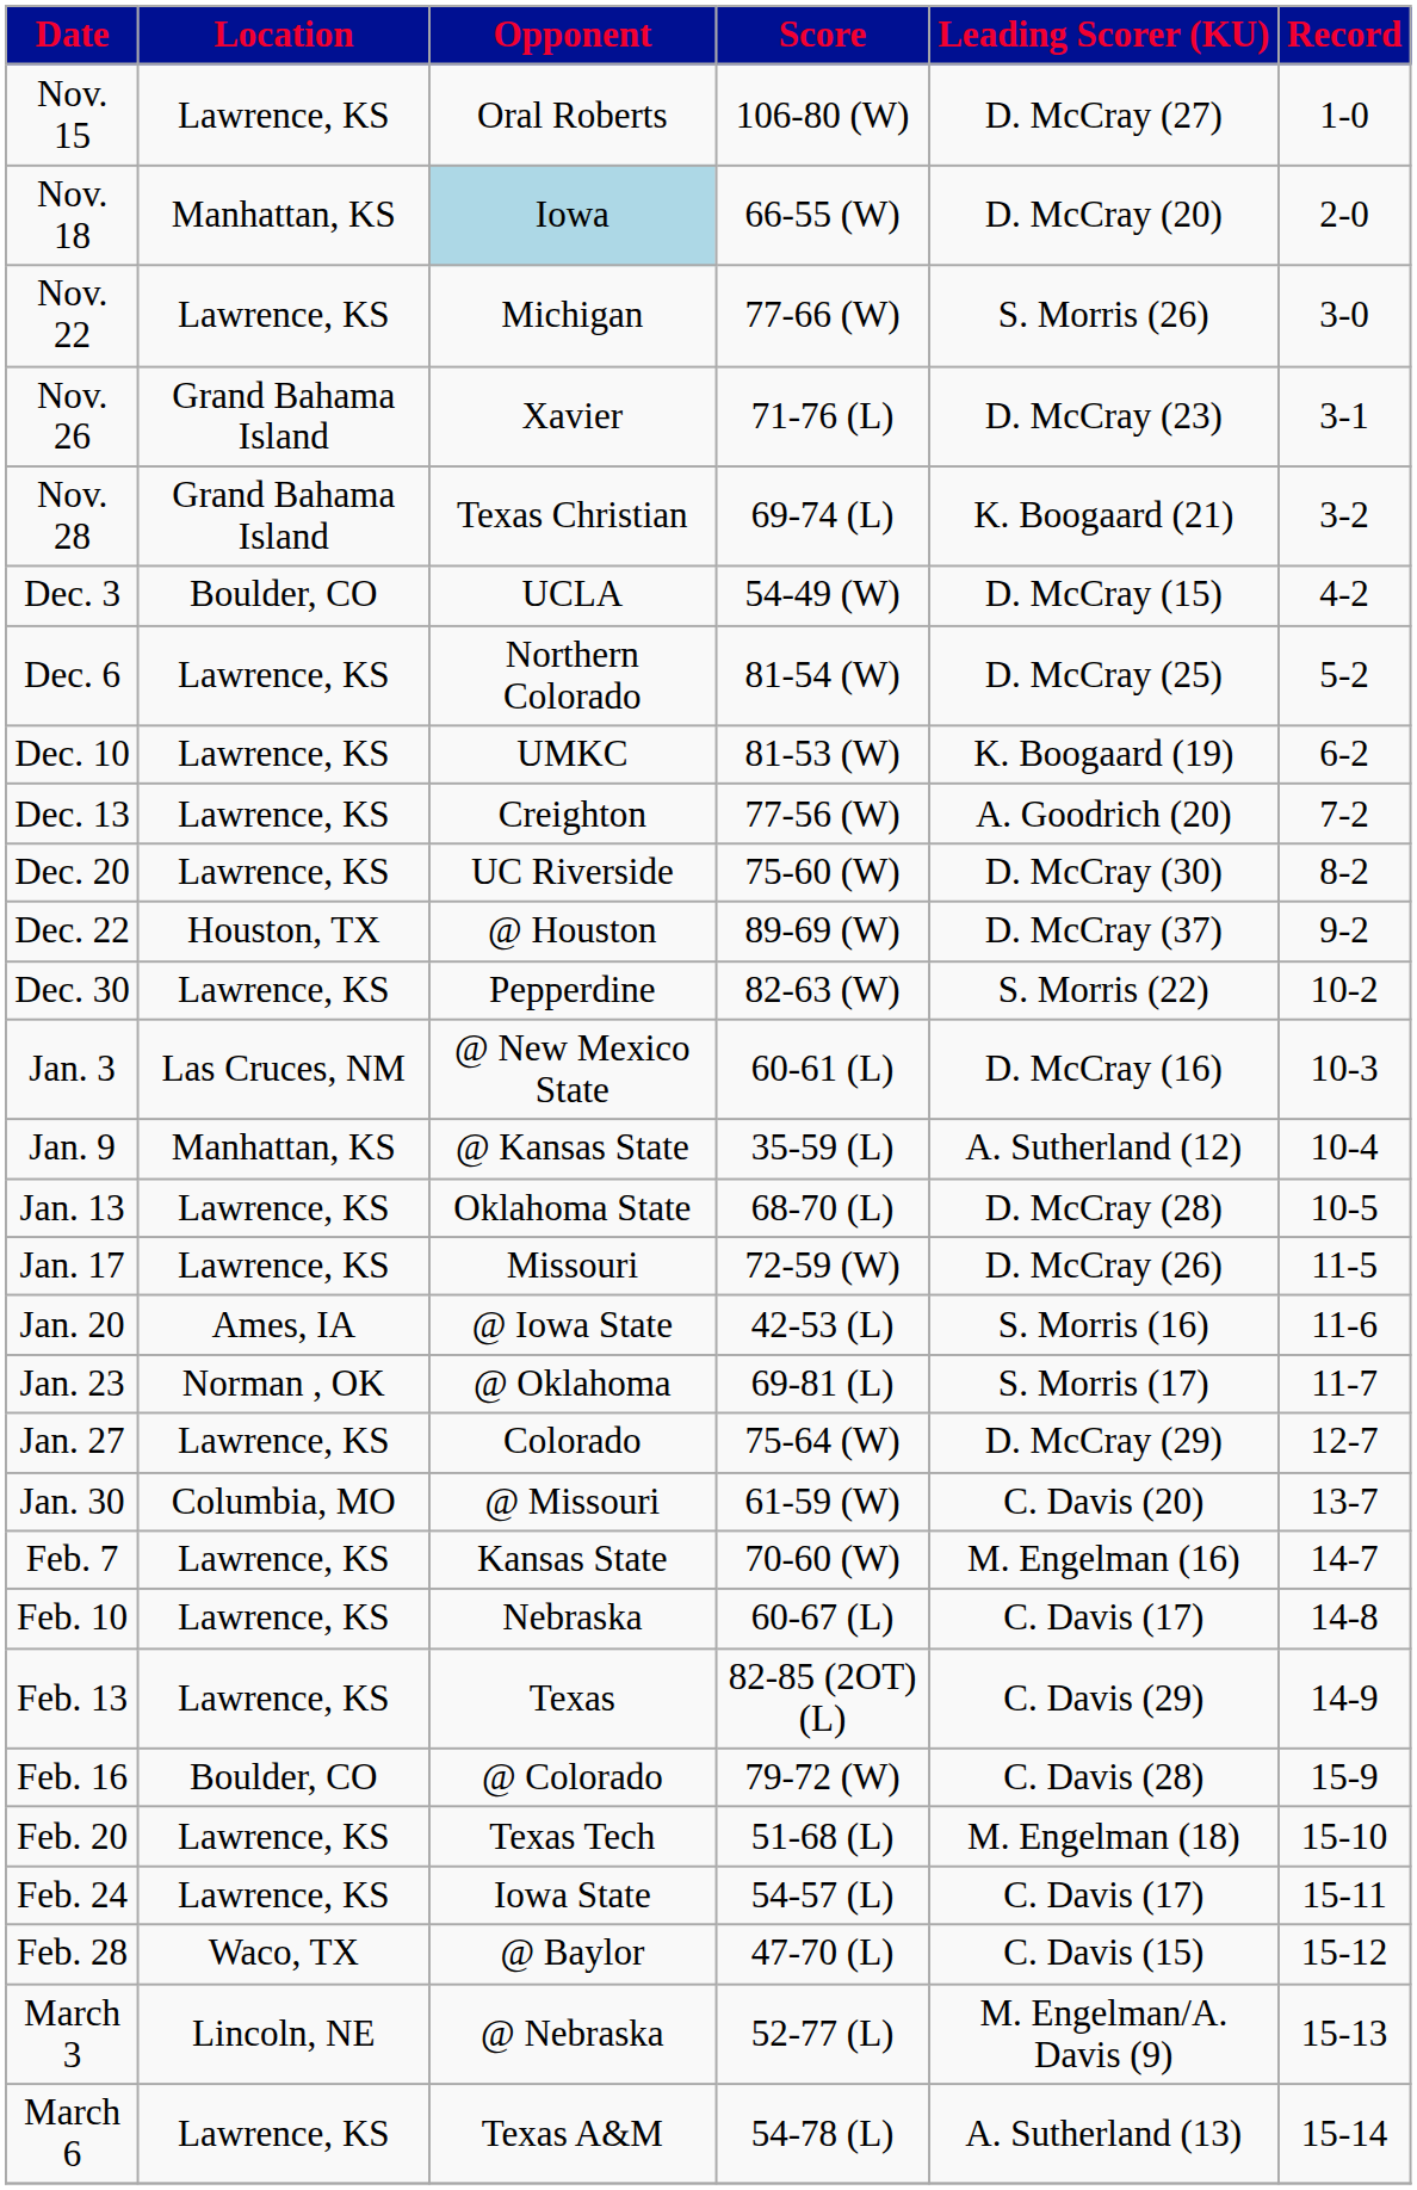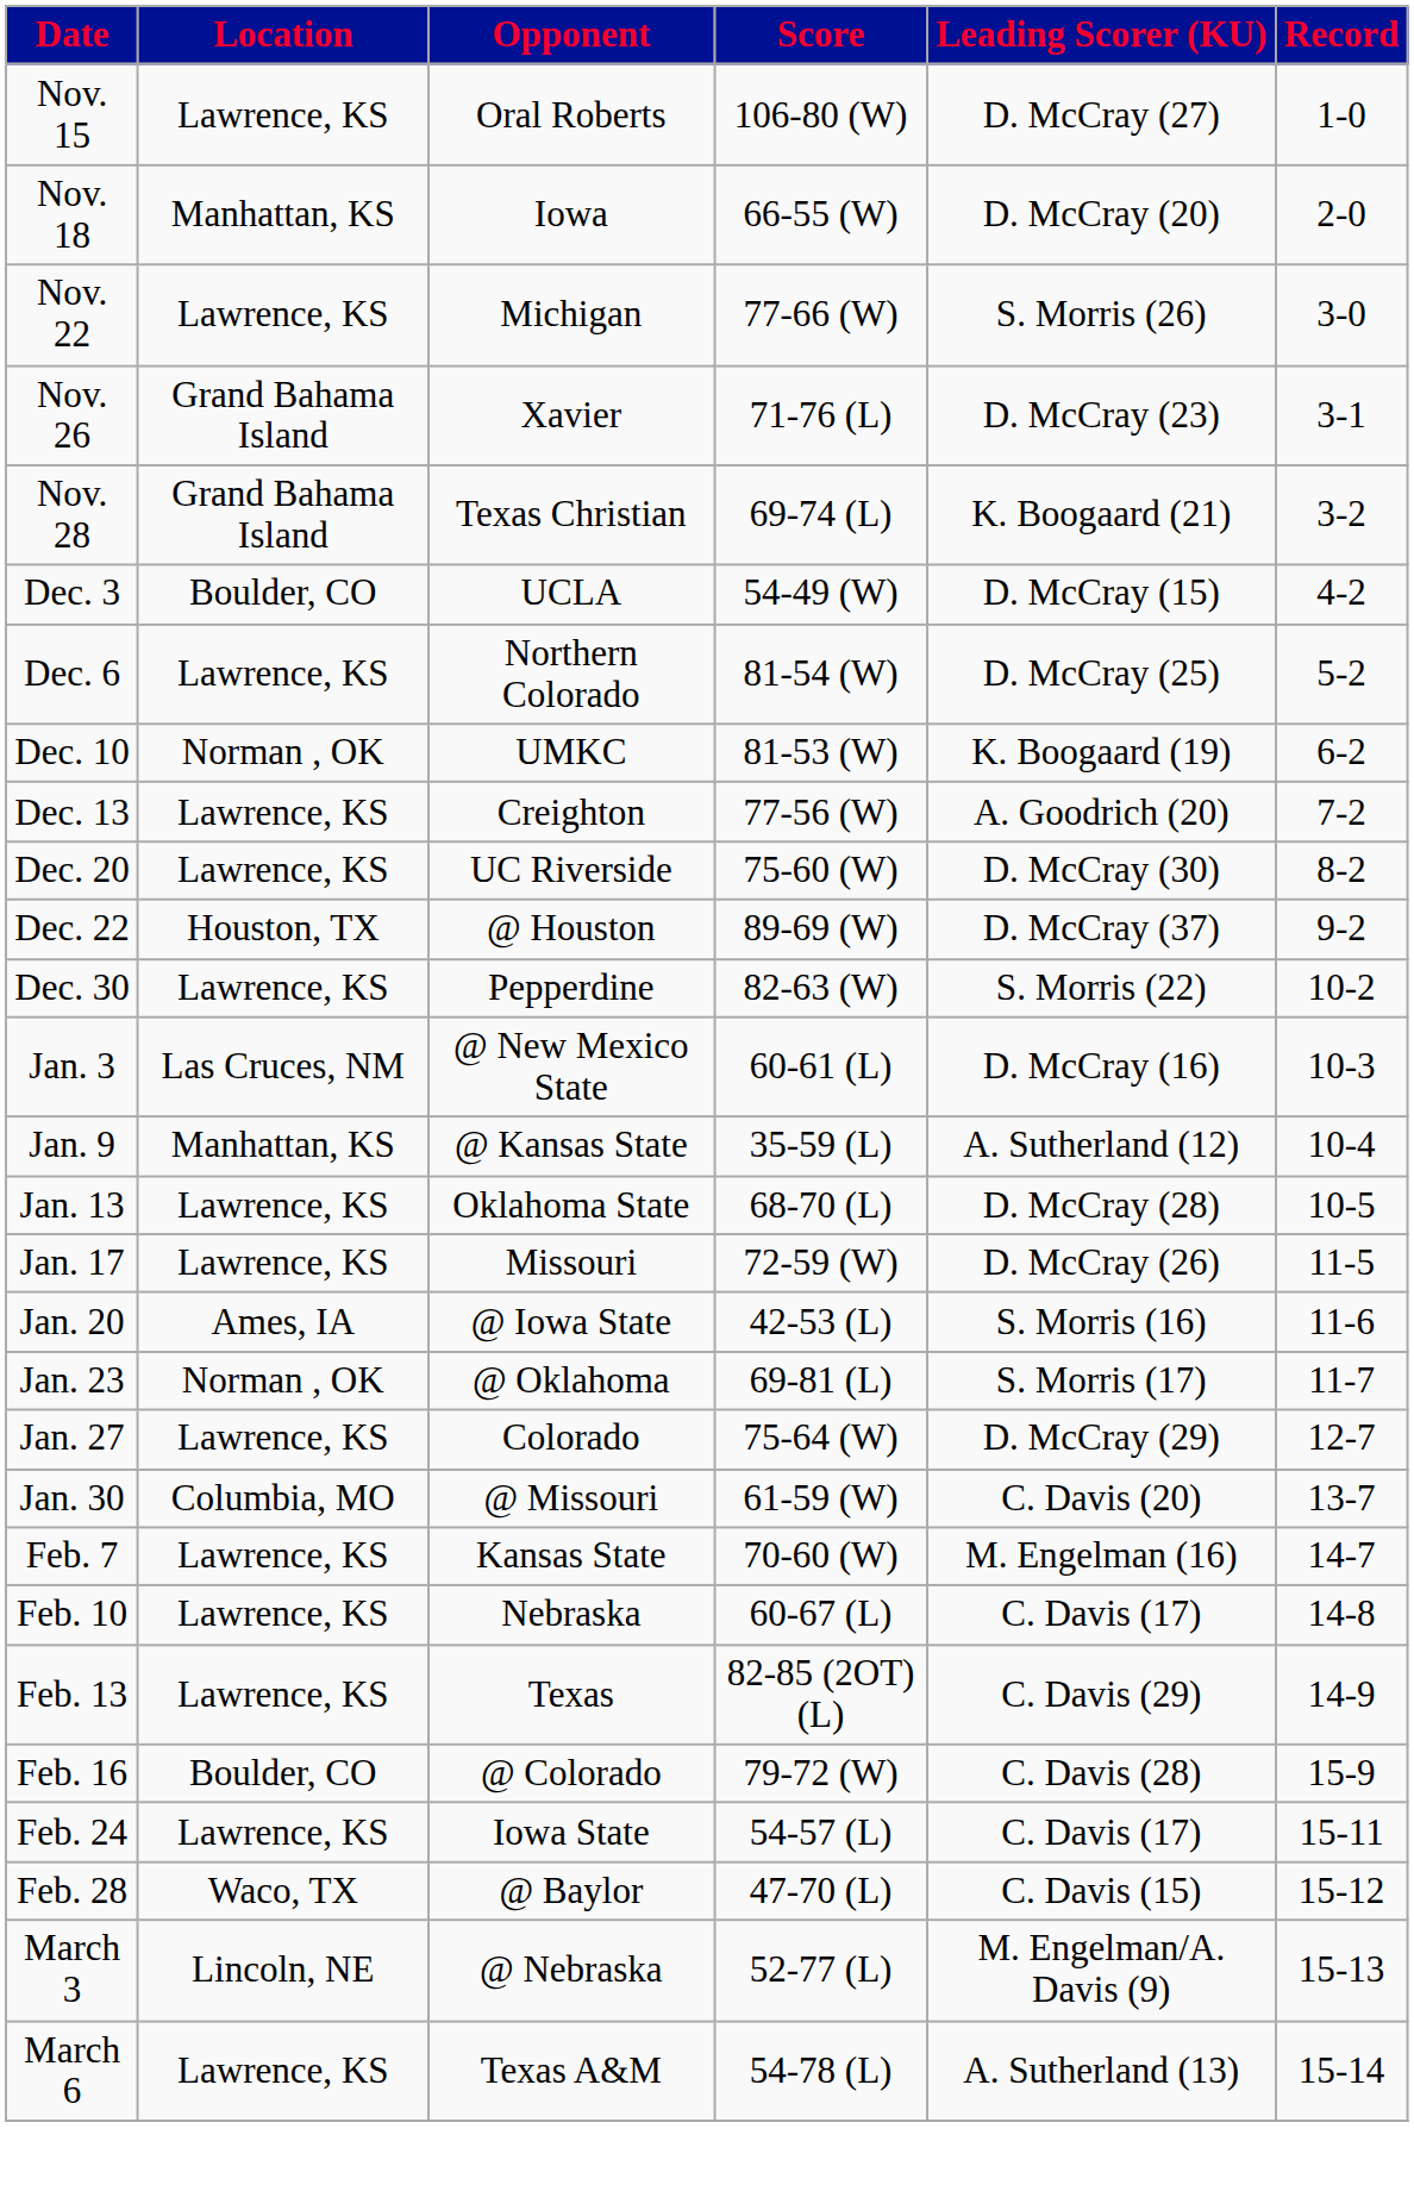Nov. 18 | Opponent: lightblue background -> no background
Dec. 10 | Location: Lawrence, KS -> Norman , OK
- row: Feb. 20 | Lawrence, KS | Texas Tech | 51-68 (L) | M. Engelman (18) | 15-10
